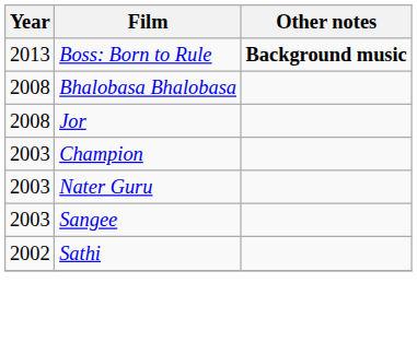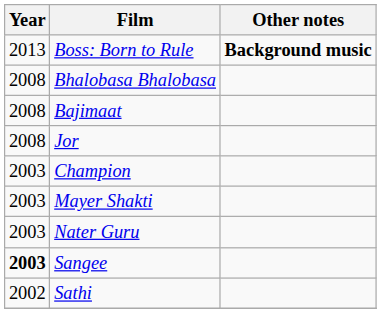+ row: 2008 | Bajimaat
+ row: 2003 | Mayer Shakti
Sangee | Year: normal -> bold
